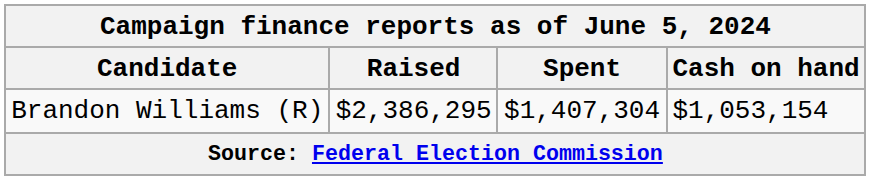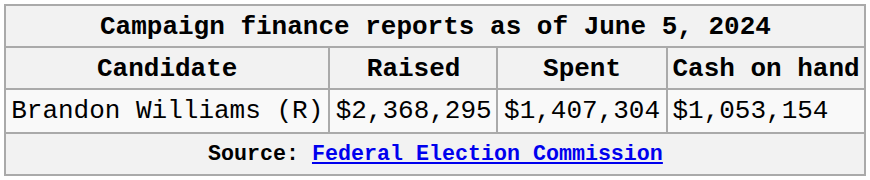Brandon Williams (R) | Raised: $2,386,295 -> $2,368,295
